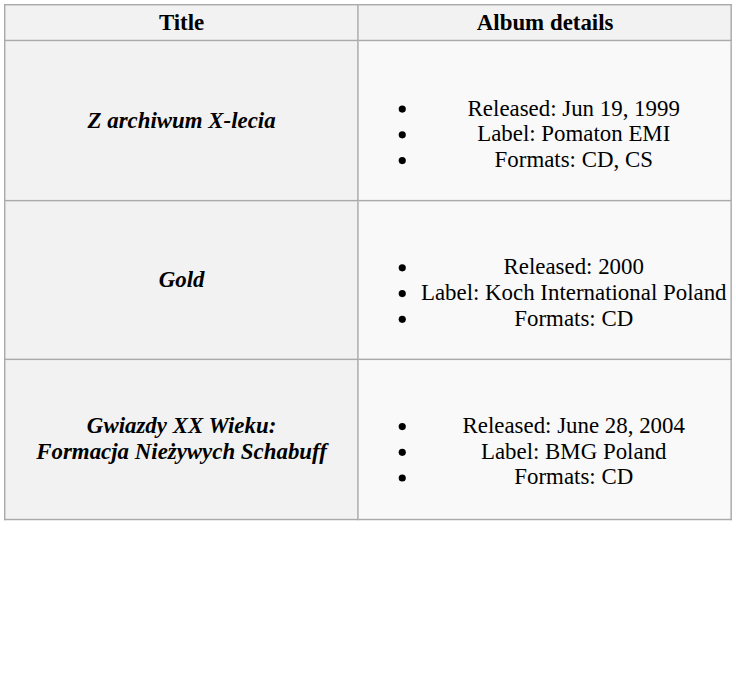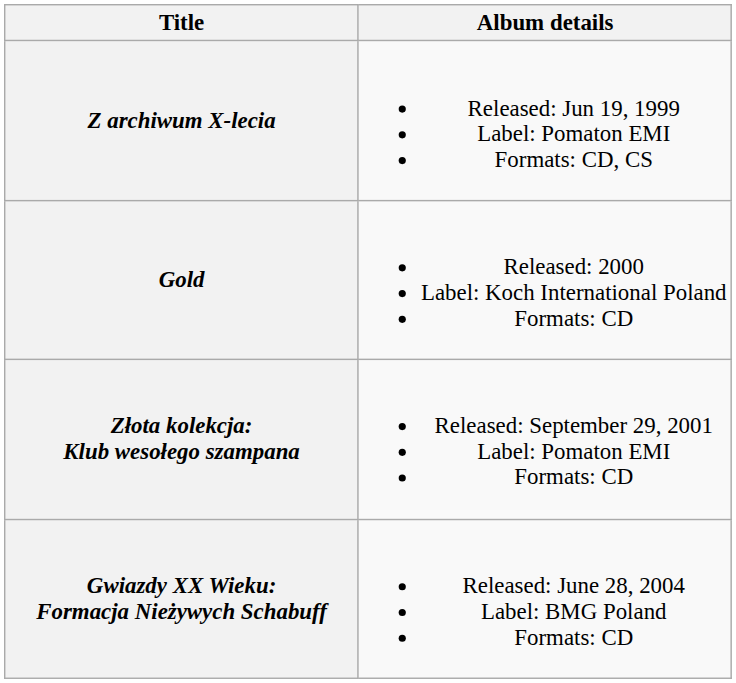+ row: Złota kolekcja: Klub wesołego szampana | Released: September 29, 2001 Label: Pomaton EMI Formats: CD
